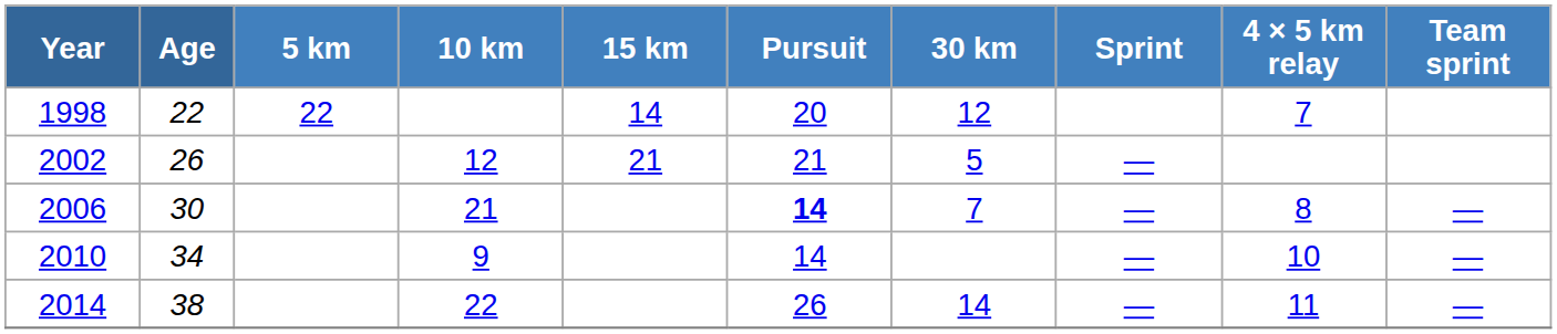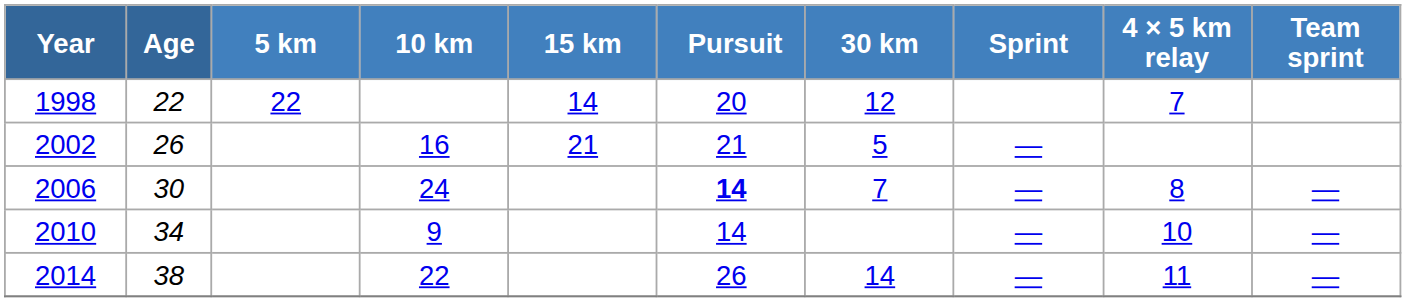2002 | 10 km: 12 -> 16
2006 | 10 km: 21 -> 24
